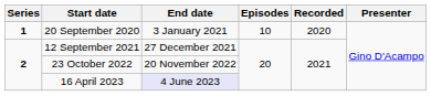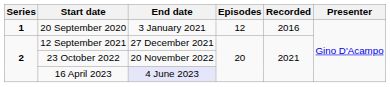20 September 2020 | Episodes: 10 -> 12
20 September 2020 | Recorded: 2020 -> 2016
